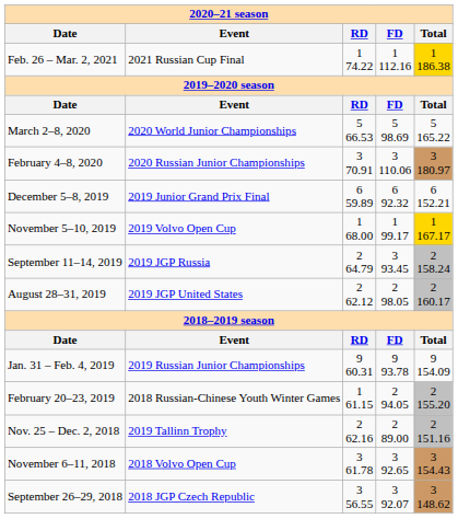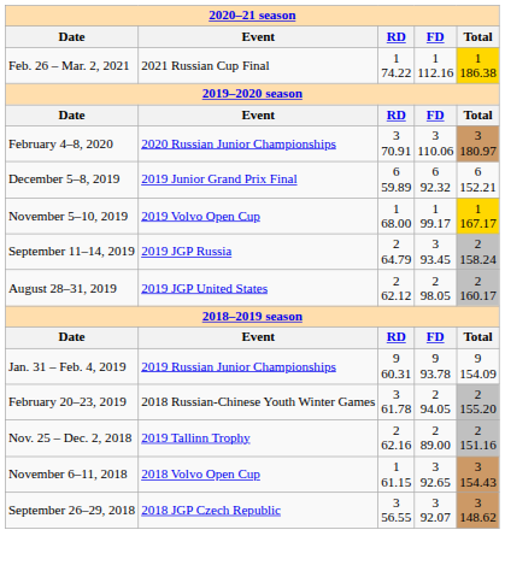- row: March 2–8, 2020 | 2020 World Junior Championships | 5 66.53 | 5 98.69 | 5 165.22
February 20–23, 2019 | column 3: 1 61.15 -> 3 61.78
November 6–11, 2018 | column 3: 3 61.78 -> 1 61.15
